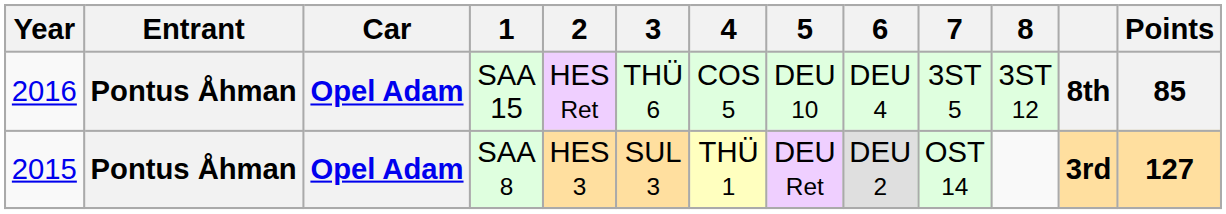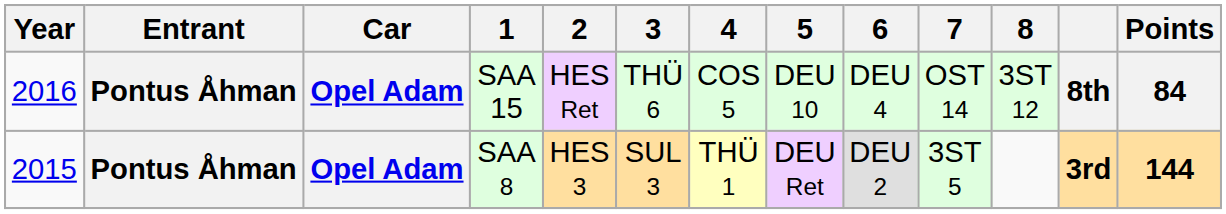SAA 15 | 7: 3ST 5 -> OST 14
SAA 15 | Points: 85 -> 84
SAA 8 | 7: OST 14 -> 3ST 5
SAA 8 | Points: 127 -> 144
